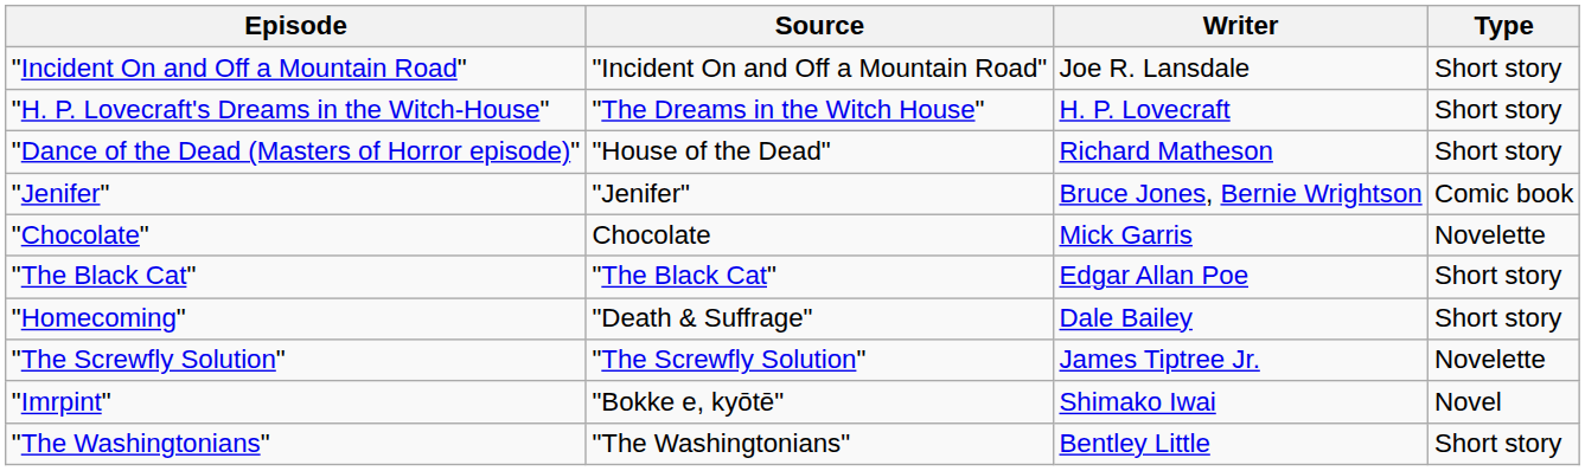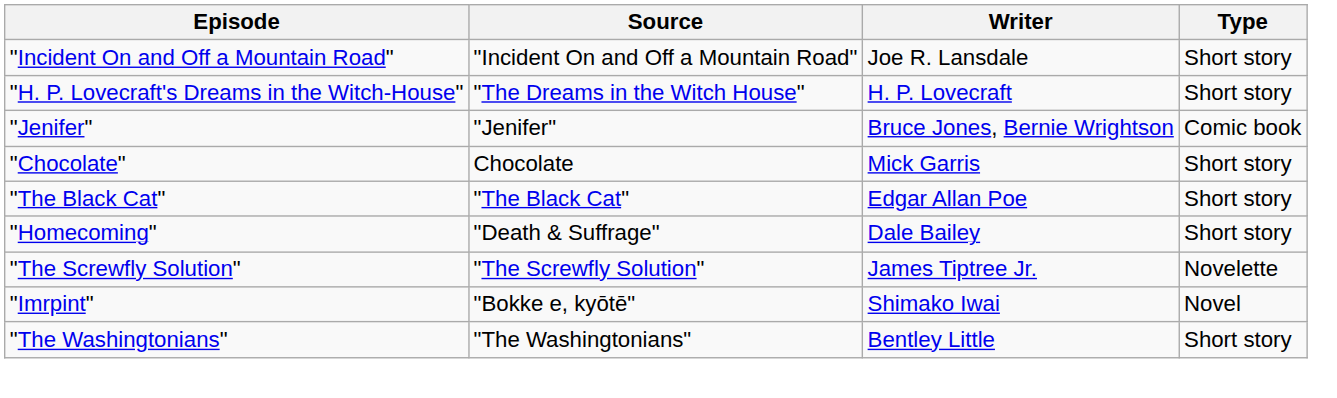- row: "Dance of the Dead (Masters of Horror episode)" | "House of the Dead" | Richard Matheson | Short story
"Chocolate" | Type: Novelette -> Short story
